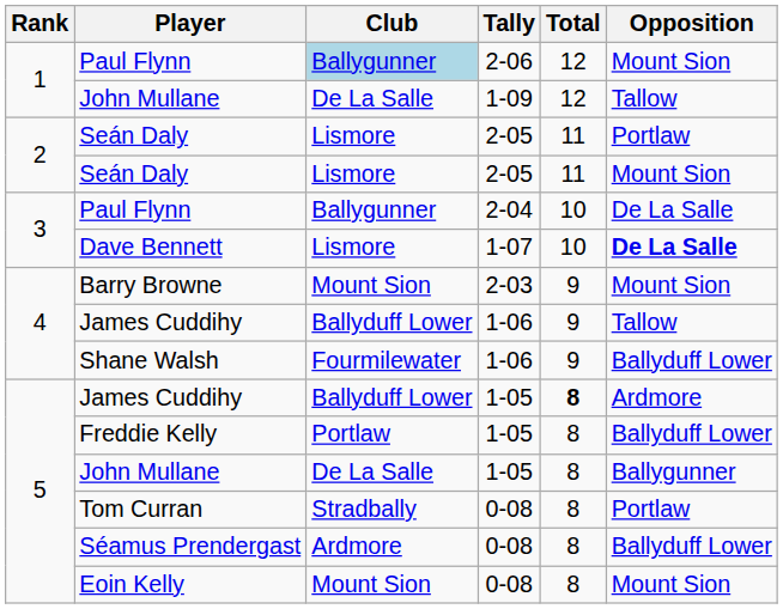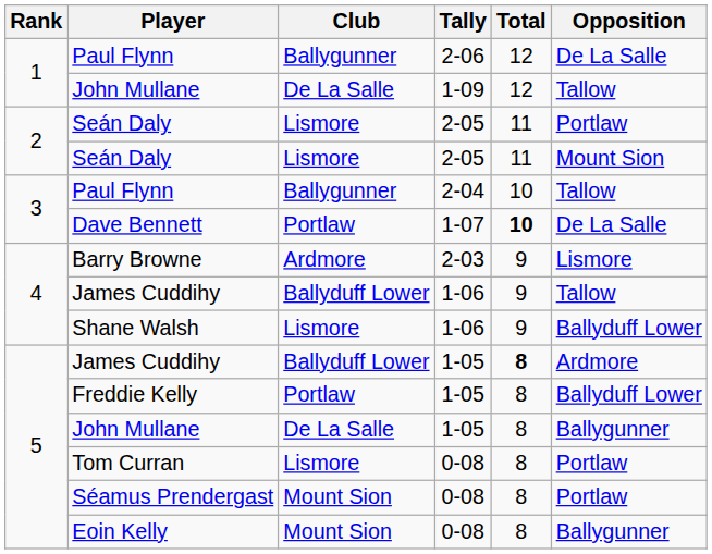Paul Flynn / 2-06 | Club: lightblue background -> no background
Paul Flynn / 2-06 | Opposition: Mount Sion -> De La Salle
Paul Flynn / 2-04 | Opposition: De La Salle -> Tallow
Dave Bennett | Club: Lismore -> Portlaw
Dave Bennett | Total: normal -> bold
Dave Bennett | Opposition: bold -> normal
Barry Browne | Club: Mount Sion -> Ardmore
Barry Browne | Opposition: Mount Sion -> Lismore
Shane Walsh | Club: Fourmilewater -> Lismore
Tom Curran | Club: Stradbally -> Lismore
Séamus Prendergast | Club: Ardmore -> Mount Sion
Séamus Prendergast | Opposition: Ballyduff Lower -> Portlaw
Eoin Kelly | Opposition: Mount Sion -> Ballygunner
